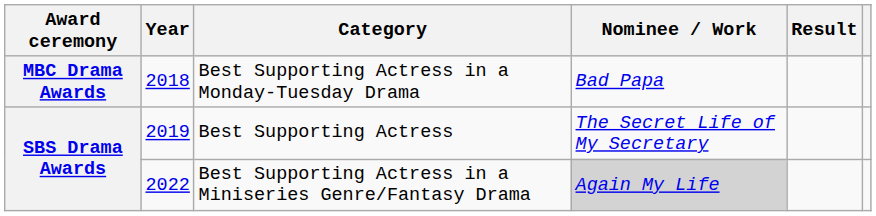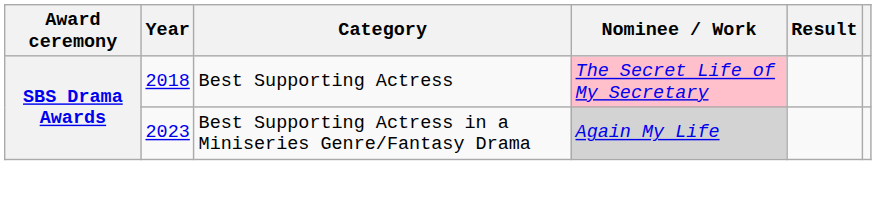- row: MBC Drama Awards | 2018 | Best Supporting Actress in a Monday-Tuesday Drama | Bad Papa
Best Supporting Actress | Year: 2019 -> 2018
Best Supporting Actress | Nominee / Work: no background -> pink background
Best Supporting Actress in a Miniseries Genre/Fantasy Drama | Year: 2022 -> 2023
